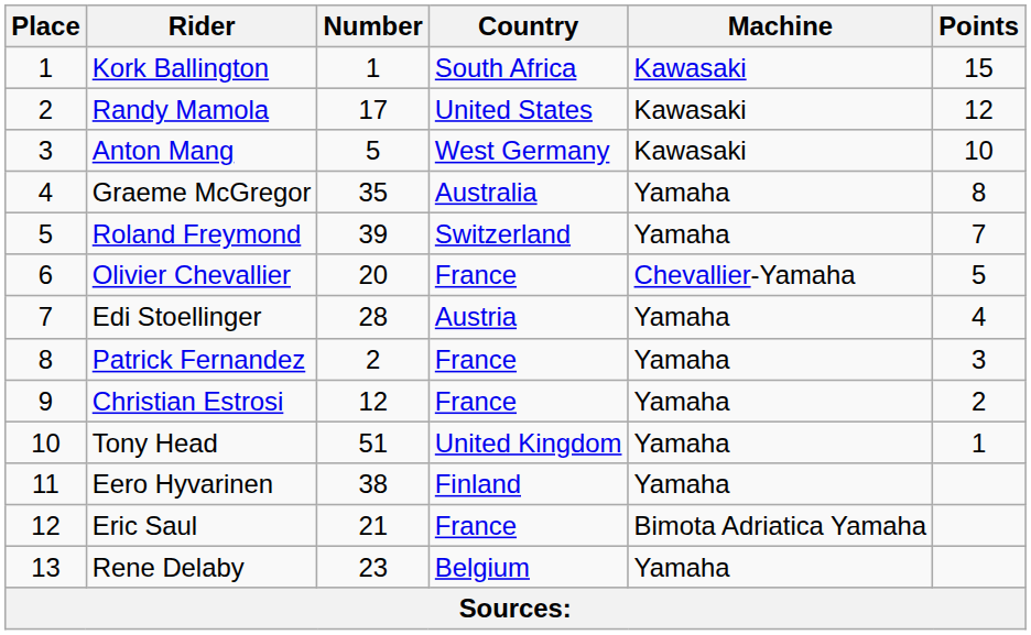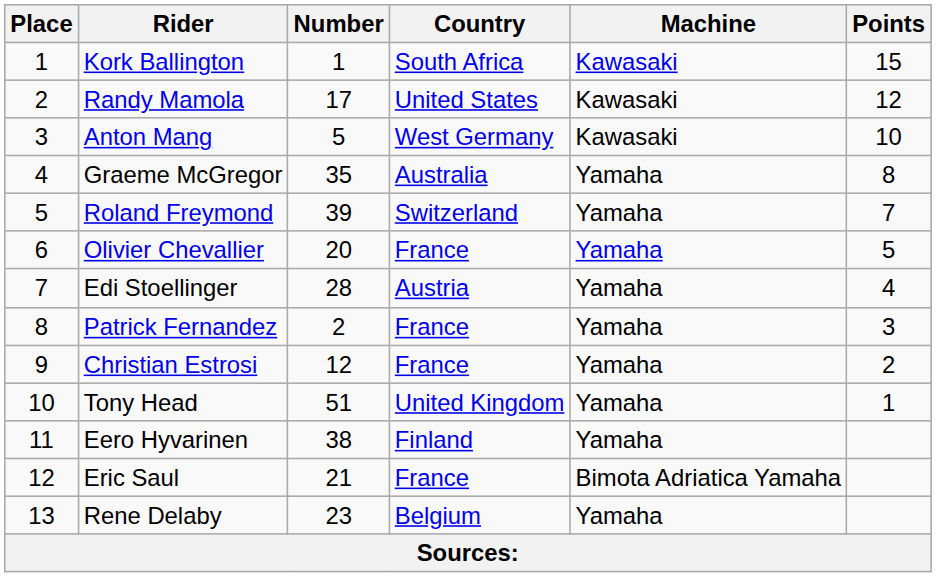Olivier Chevallier | Machine: Chevallier-Yamaha -> Yamaha
